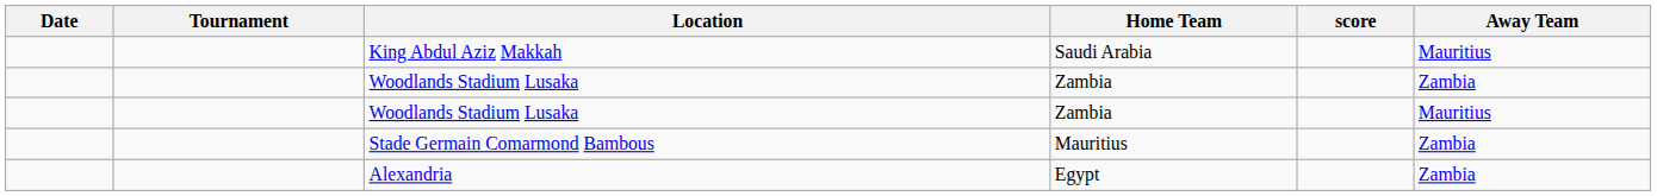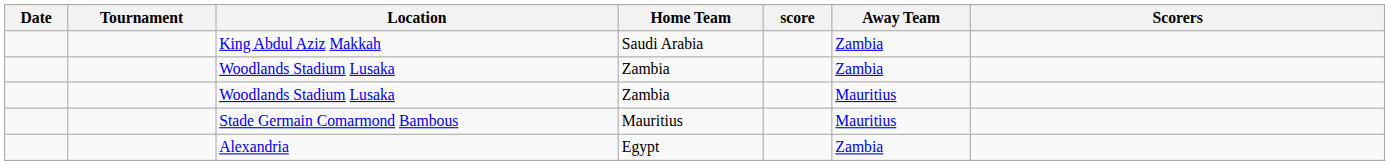+ column: Scorers
King Abdul Aziz Makkah | Away Team: Mauritius -> Zambia
Stade Germain Comarmond Bambous | Away Team: Zambia -> Mauritius
